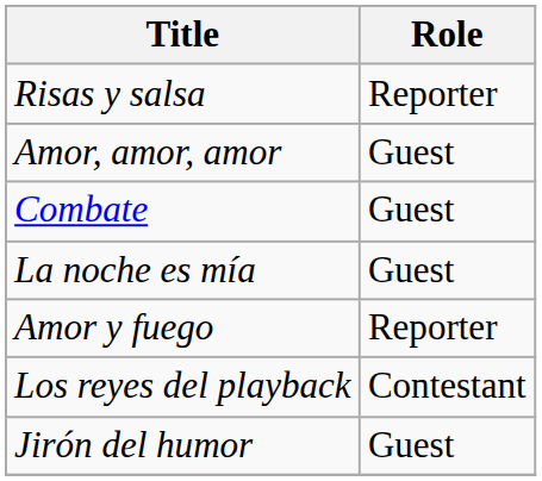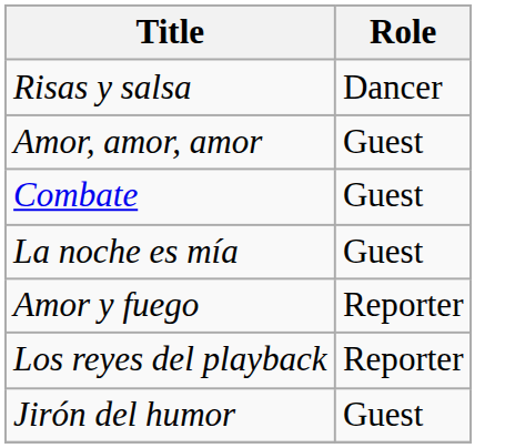Risas y salsa | Role: Reporter -> Dancer
Los reyes del playback | Role: Contestant -> Reporter
